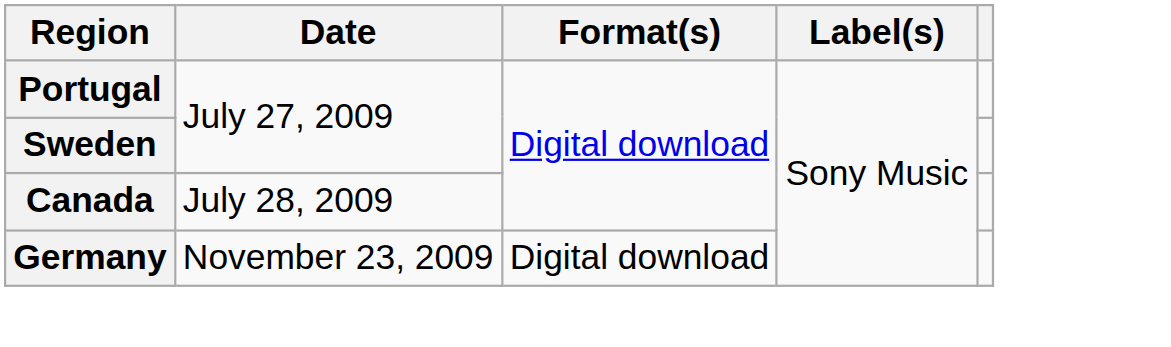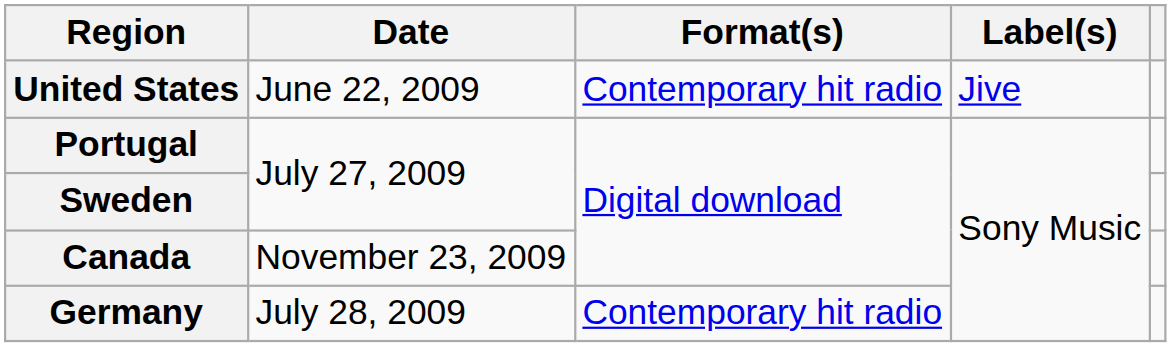+ row: United States | June 22, 2009 | Contemporary hit radio | Jive
Canada | Date: July 28, 2009 -> November 23, 2009
Germany | Date: November 23, 2009 -> July 28, 2009
Germany | Format(s): Digital download -> Contemporary hit radio
